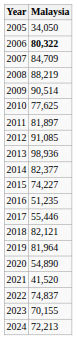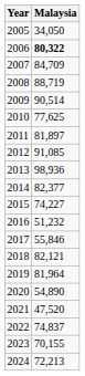2008 | Malaysia: 88,219 -> 88,719
2016 | Malaysia: 51,235 -> 51,232
2017 | Malaysia: 55,446 -> 55,846
2021 | Malaysia: 41,520 -> 47,520
